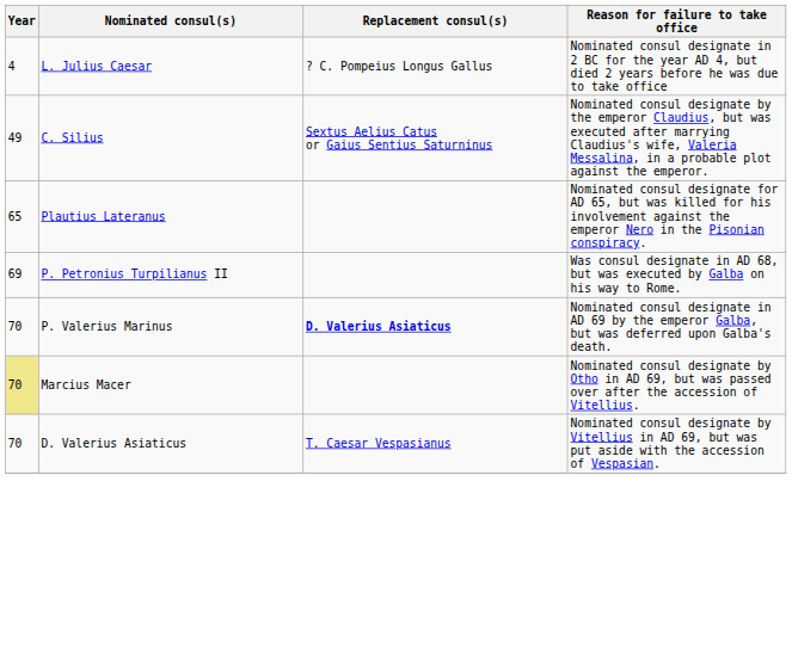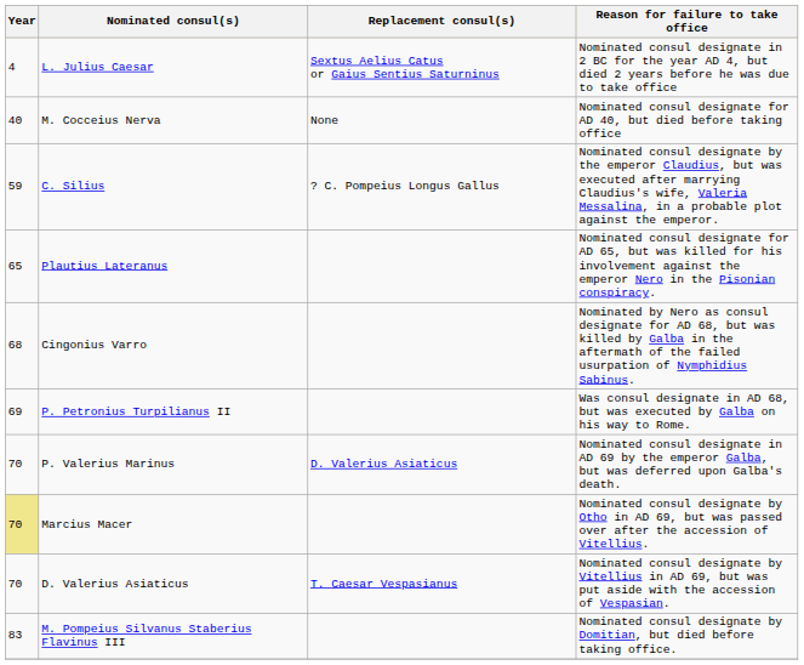L. Julius Caesar | Replacement consul(s): ? C. Pompeius Longus Gallus -> Sextus Aelius Catus or Gaius Sentius Saturninus
+ row: 40 | M. Cocceius Nerva | None | Nominated consul designate for AD 40, but died before taking office
C. Silius | Year: 49 -> 59
C. Silius | Replacement consul(s): Sextus Aelius Catus or Gaius Sentius Saturninus -> ? C. Pompeius Longus Gallus
+ row: 68 | Cingonius Varro | Nominated by Nero as consul designate for AD 68, but was killed by Galba in the aftermath of the failed usurpation of Nymphidius Sabinus.
P. Valerius Marinus | Replacement consul(s): bold -> normal
+ row: 83 | M. Pompeius Silvanus Staberius Flavinus III | Nominated consul designate by Domitian, but died before taking office.
